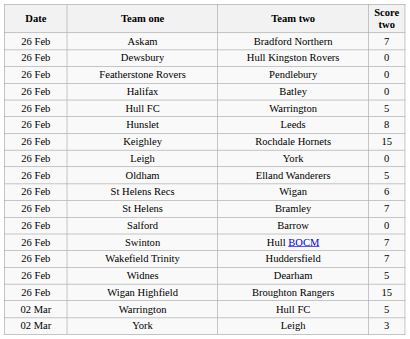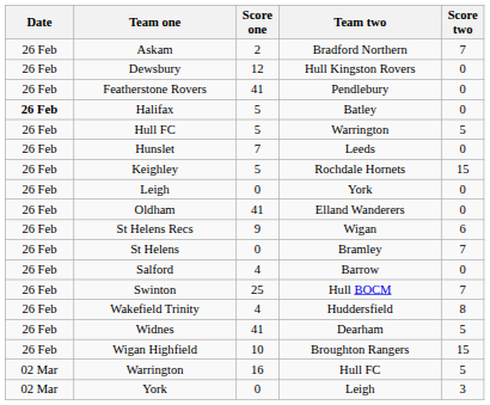+ column: Score one | 2 | 12 | 41 | 5 | 5 | 7 | 5 | 0 | 41 | 9 | 0 | 4 | 25 | 4 | 41 | 10 | 16 | 0
Halifax | Date: normal -> bold
Hunslet | Score two: 8 -> 0
Oldham | Score two: 5 -> 0
Wakefield Trinity | Score two: 7 -> 8
